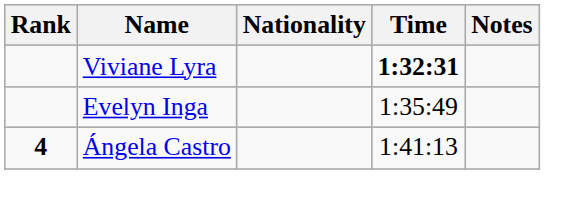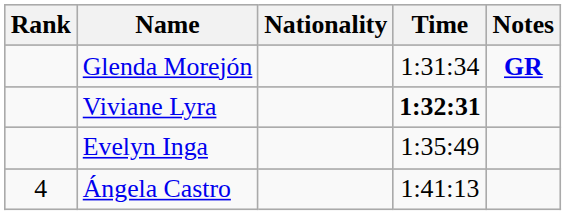+ row: Glenda Morejón | 1:31:34 | GR
Ángela Castro | Rank: bold -> normal
